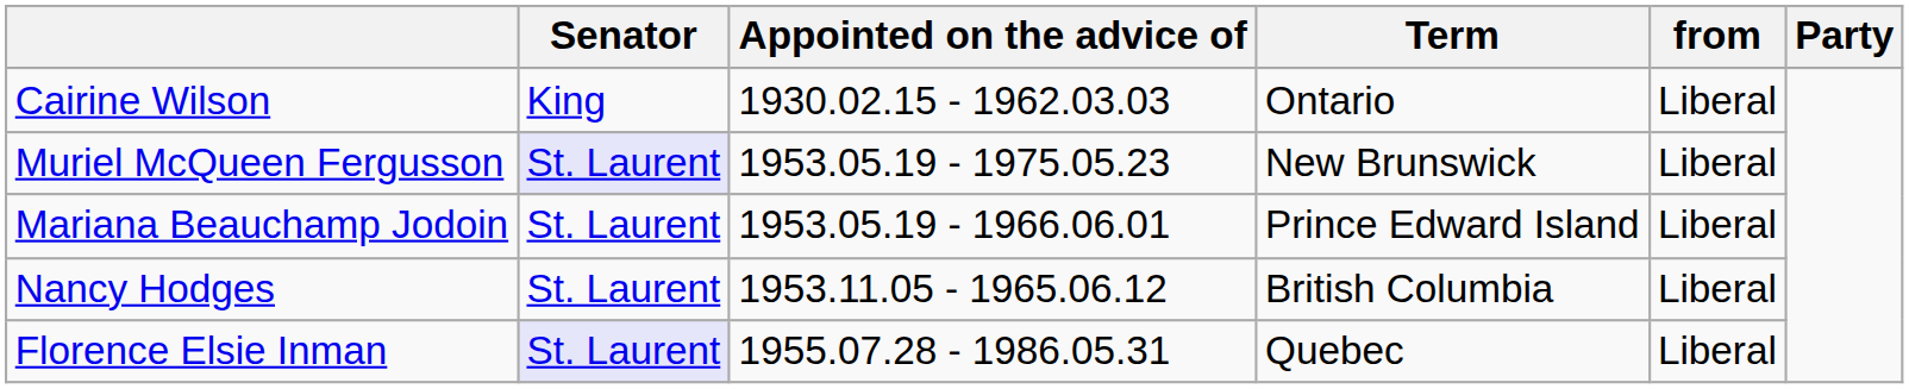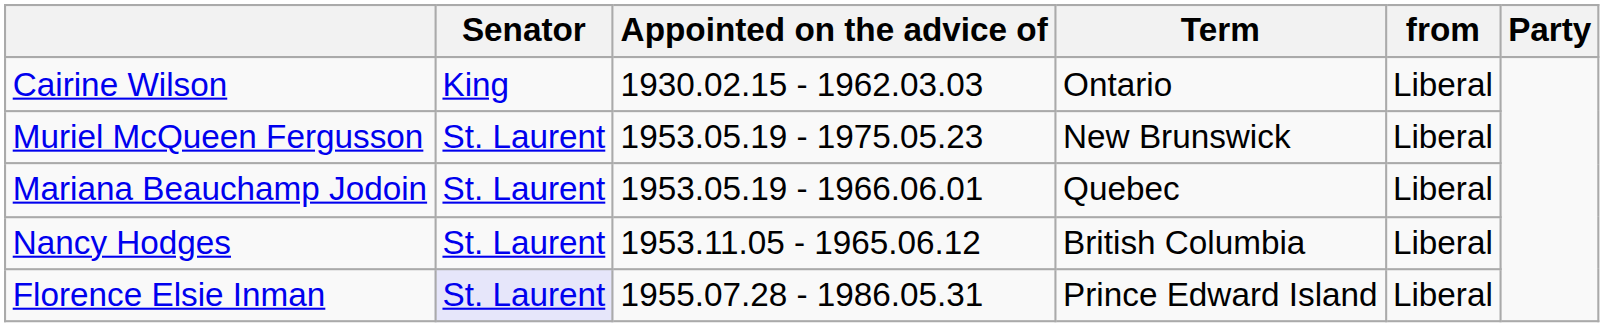Muriel McQueen Fergusson | Senator: lavender background -> no background
Mariana Beauchamp Jodoin | Term: Prince Edward Island -> Quebec
Florence Elsie Inman | Term: Quebec -> Prince Edward Island
